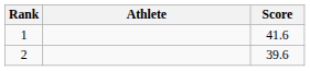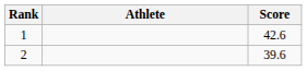1 | Score: 41.6 -> 42.6
